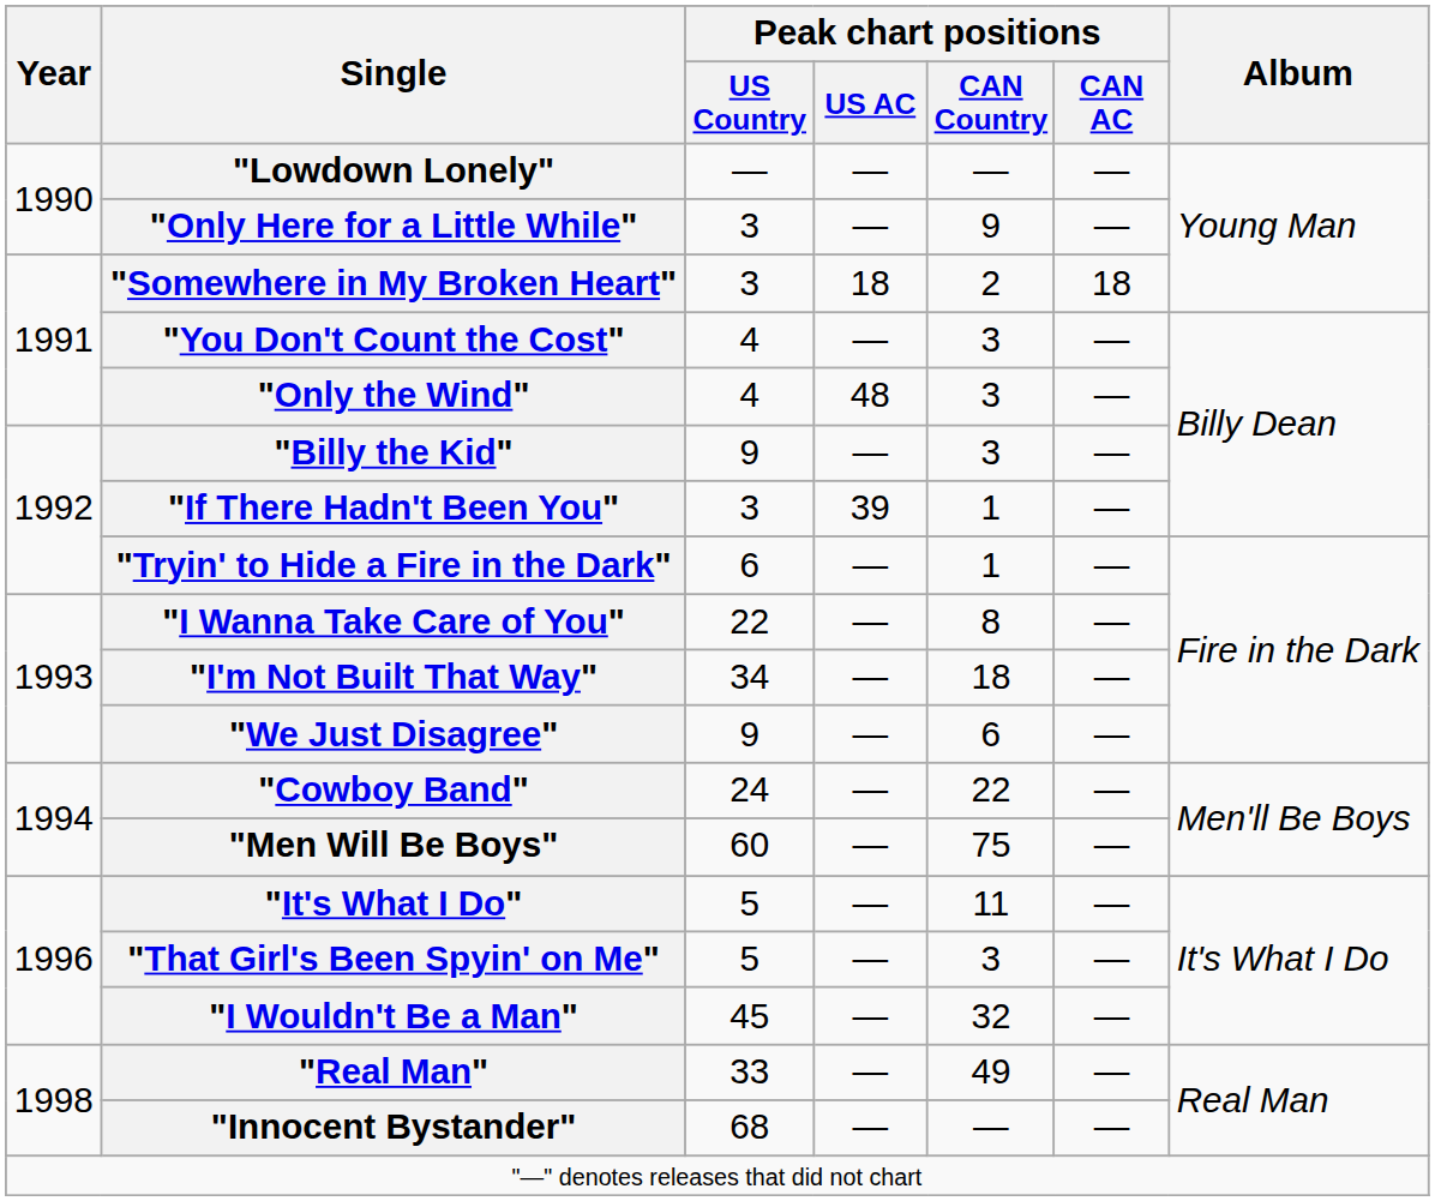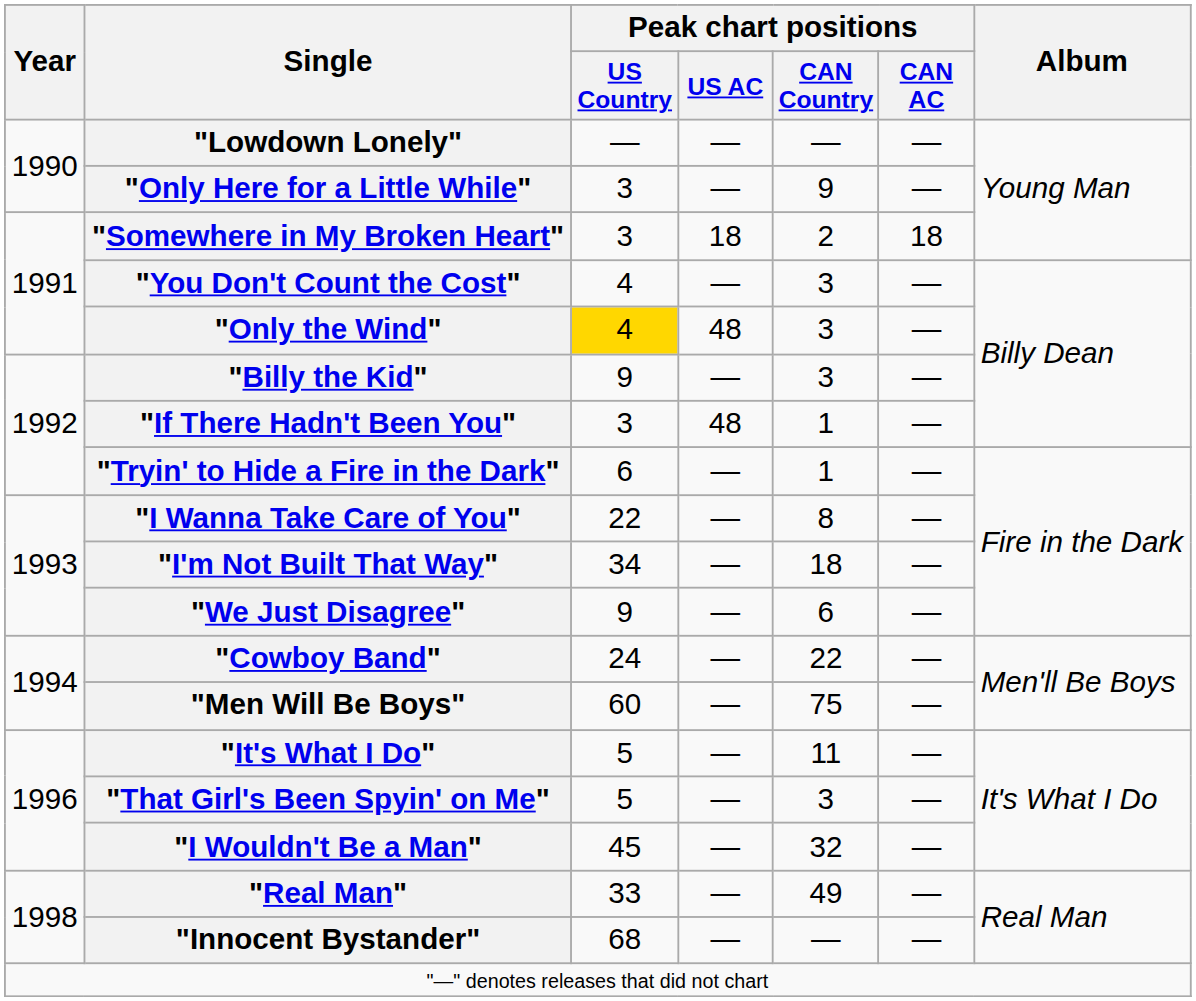"Only the Wind" | Peak chart positions / US Country: no background -> gold background
"If There Hadn't Been You" | Peak chart positions / US AC: 39 -> 48
